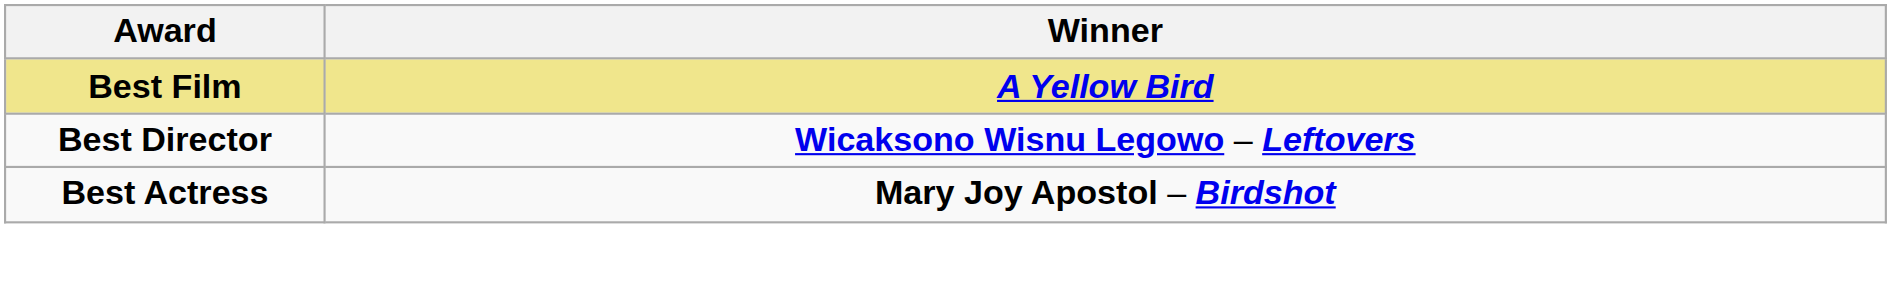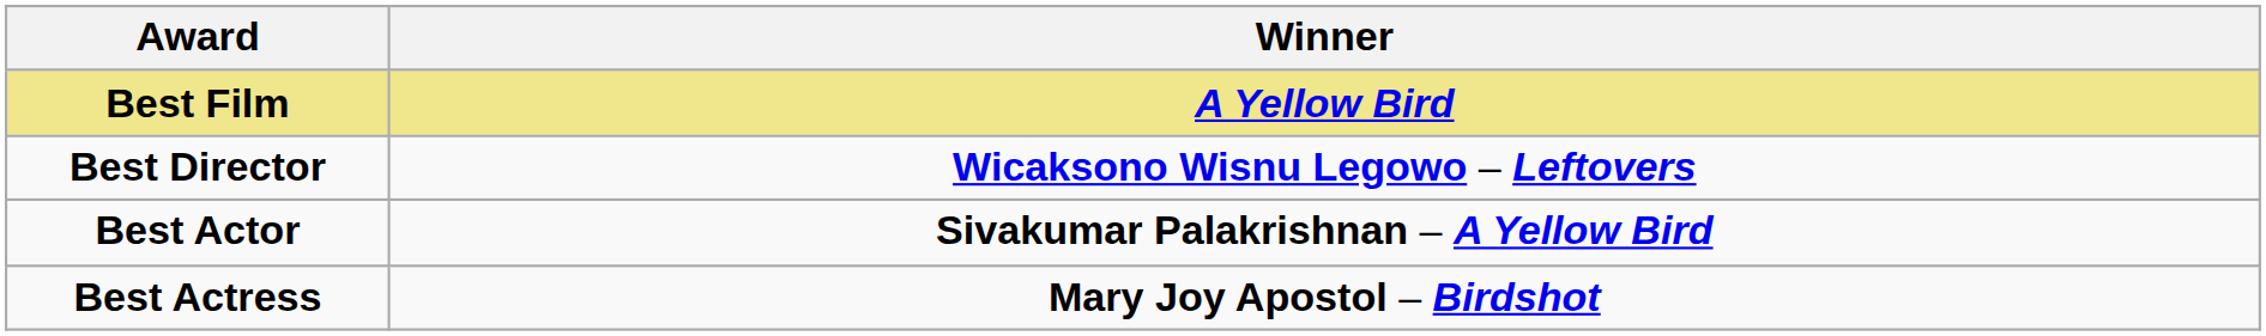+ row: Best Actor | Sivakumar Palakrishnan – A Yellow Bird
